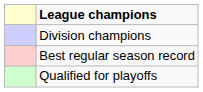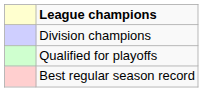rows swapped: Qualified for playoffs <-> Best regular season record
